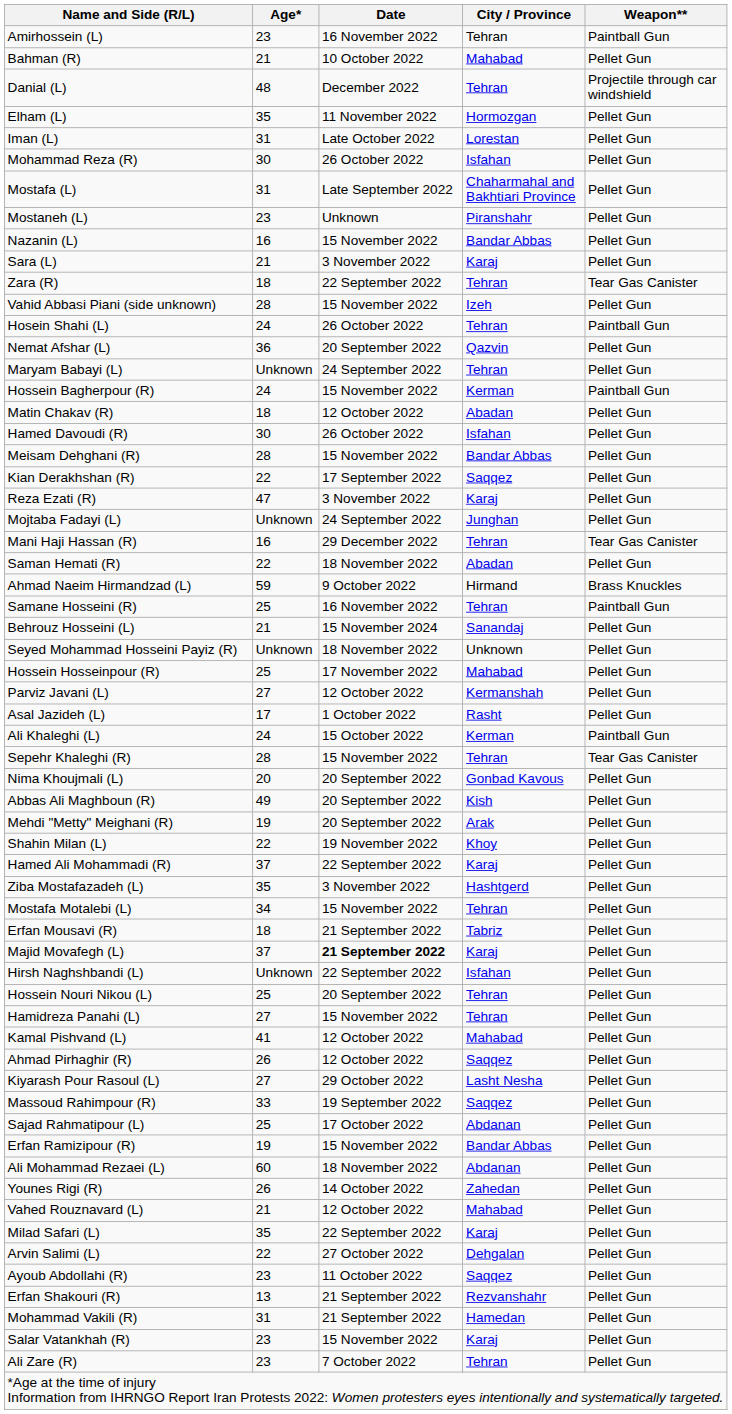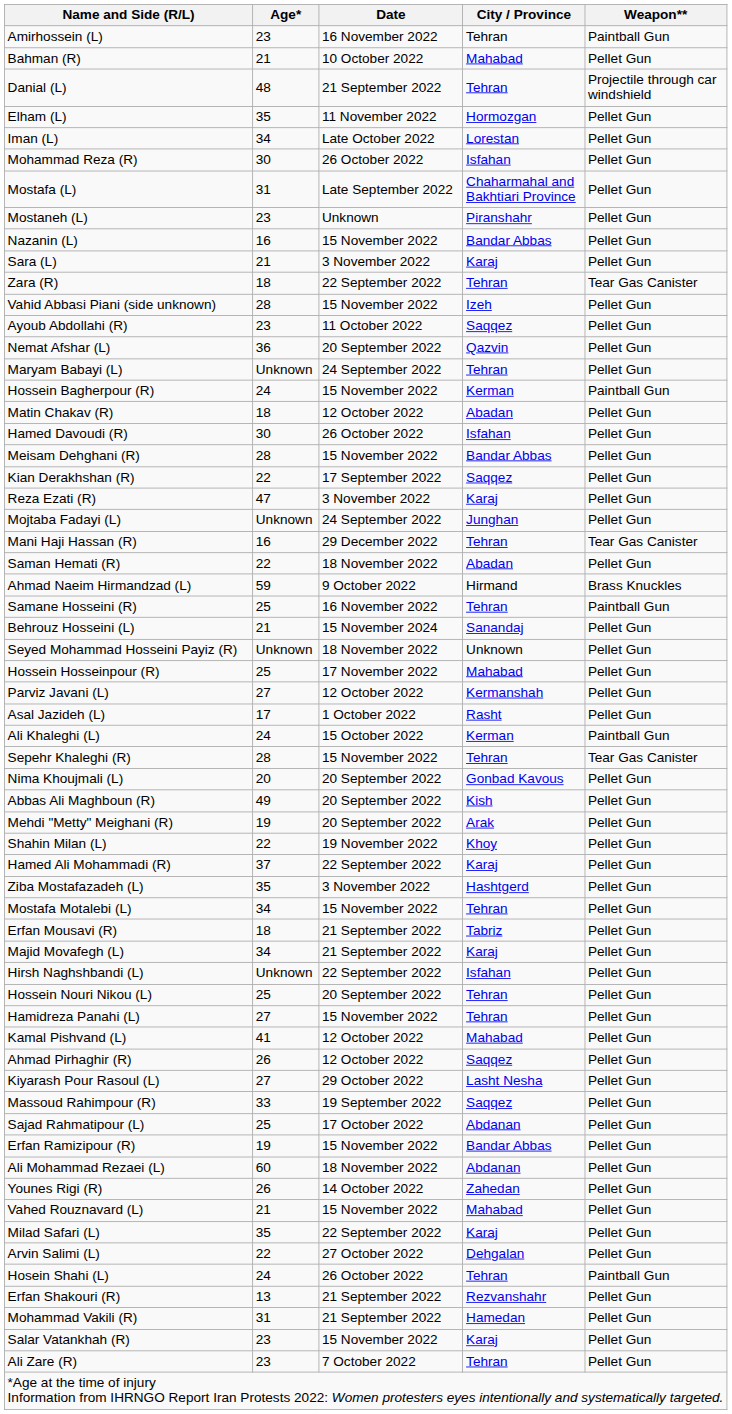Danial (L) | Date: December 2022 -> 21 September 2022
Iman (L) | Age*: 31 -> 34
rows swapped: Ayoub Abdollahi (R) <-> Hosein Shahi (L)
Majid Movafegh (L) | Age*: 37 -> 34
Majid Movafegh (L) | Date: bold -> normal
Vahed Rouznavard (L) | Date: 12 October 2022 -> 15 November 2022
